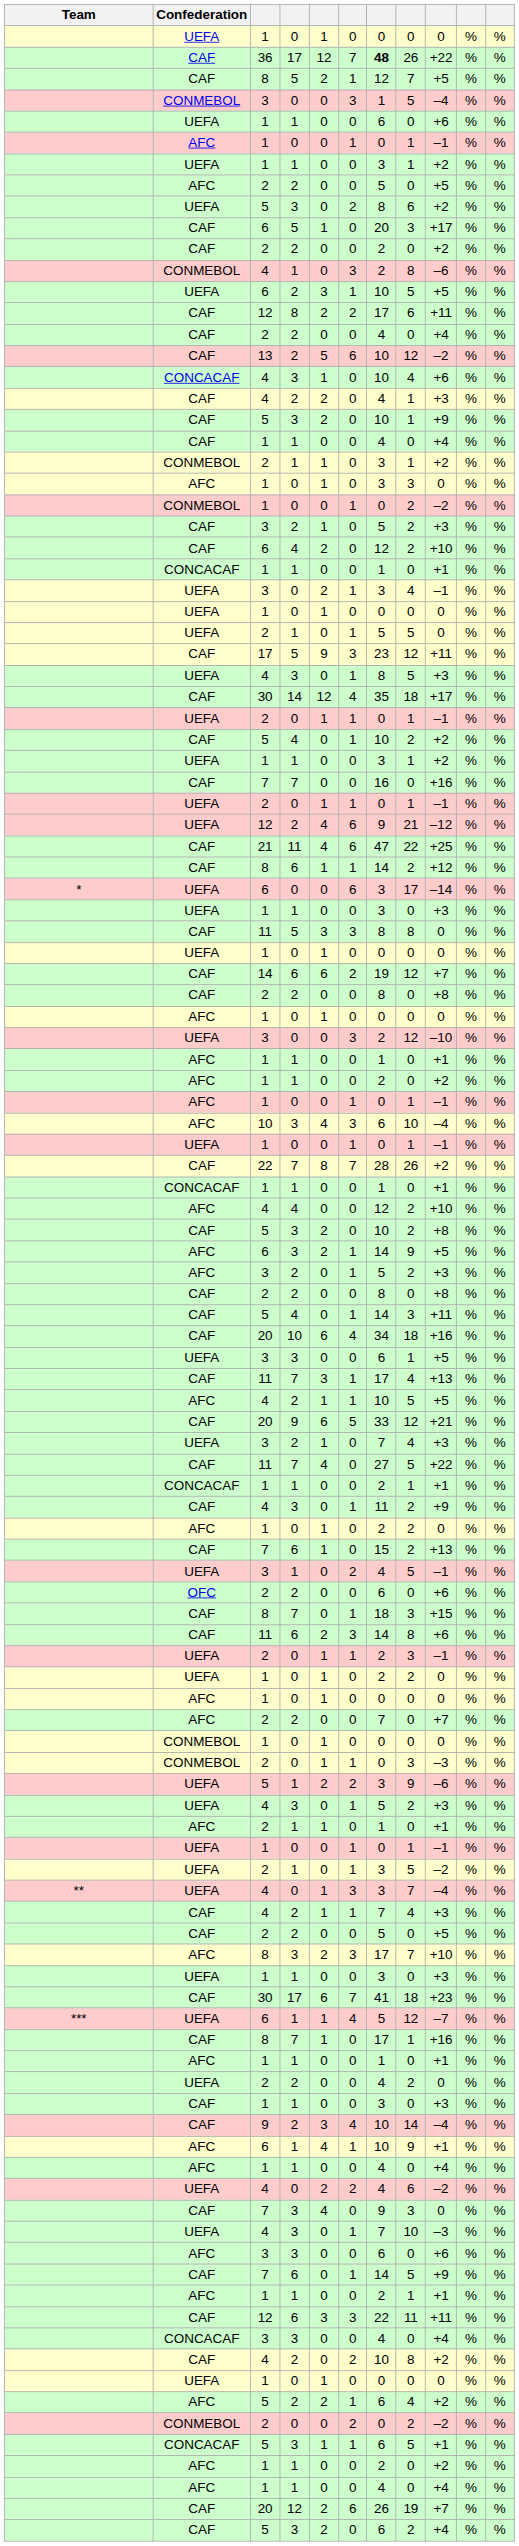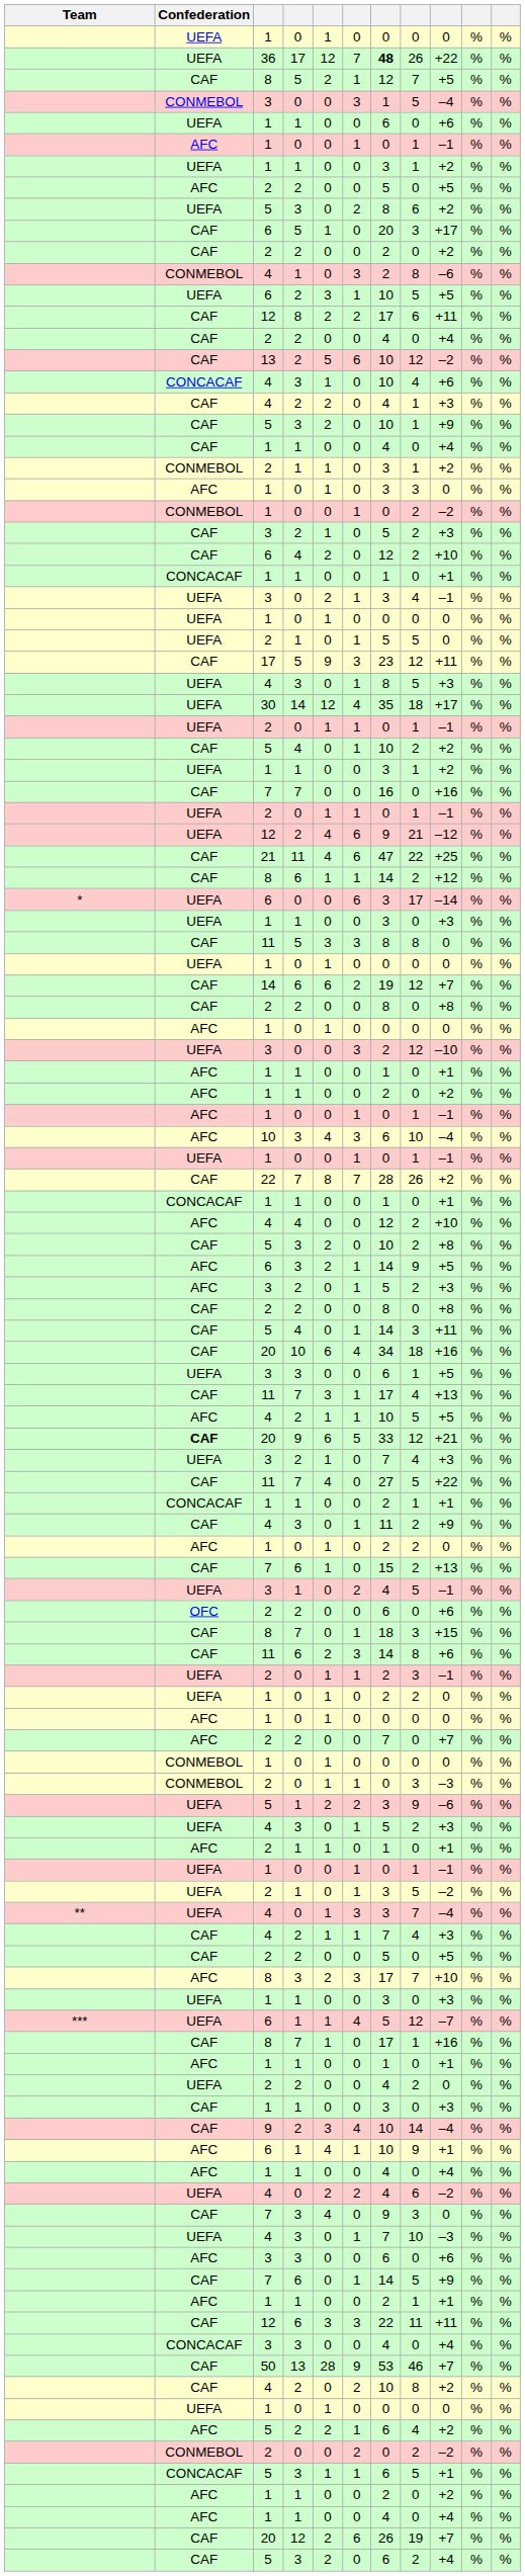36 | Confederation: CAF -> UEFA
30 / 14 | Confederation: CAF -> UEFA
20 / 9 | Confederation: normal -> bold
- row: CAF | 30 | 17 | 6 | 7 | 41 | 18 | +23 | % | %
+ row: CAF | 50 | 13 | 28 | 9 | 53 | 46 | +7 | % | %
